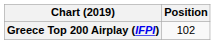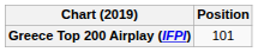Greece Top 200 Airplay (IFPI) | Position: 102 -> 101
